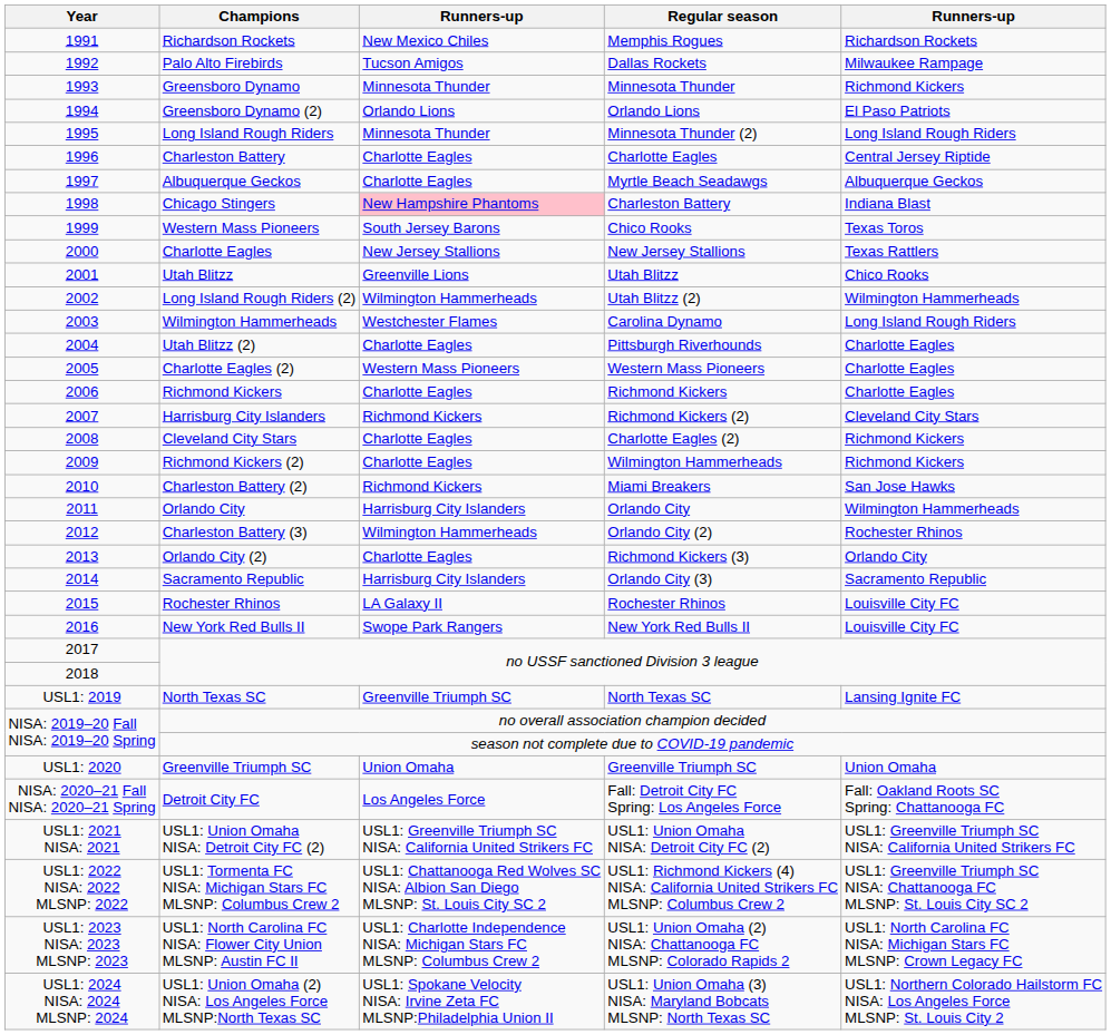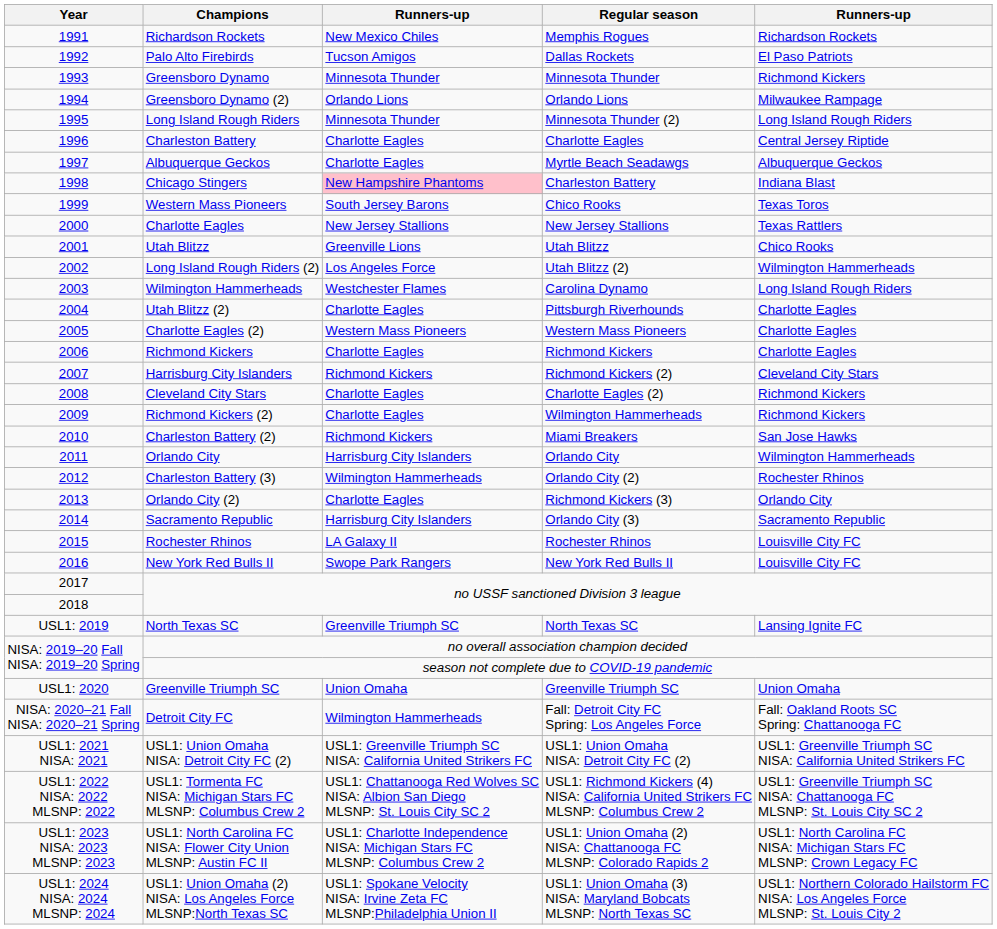Palo Alto Firebirds | column 5: Milwaukee Rampage -> El Paso Patriots
Greensboro Dynamo (2) | column 5: El Paso Patriots -> Milwaukee Rampage
Long Island Rough Riders (2) | column 3: Wilmington Hammerheads -> Los Angeles Force
Detroit City FC | column 3: Los Angeles Force -> Wilmington Hammerheads
